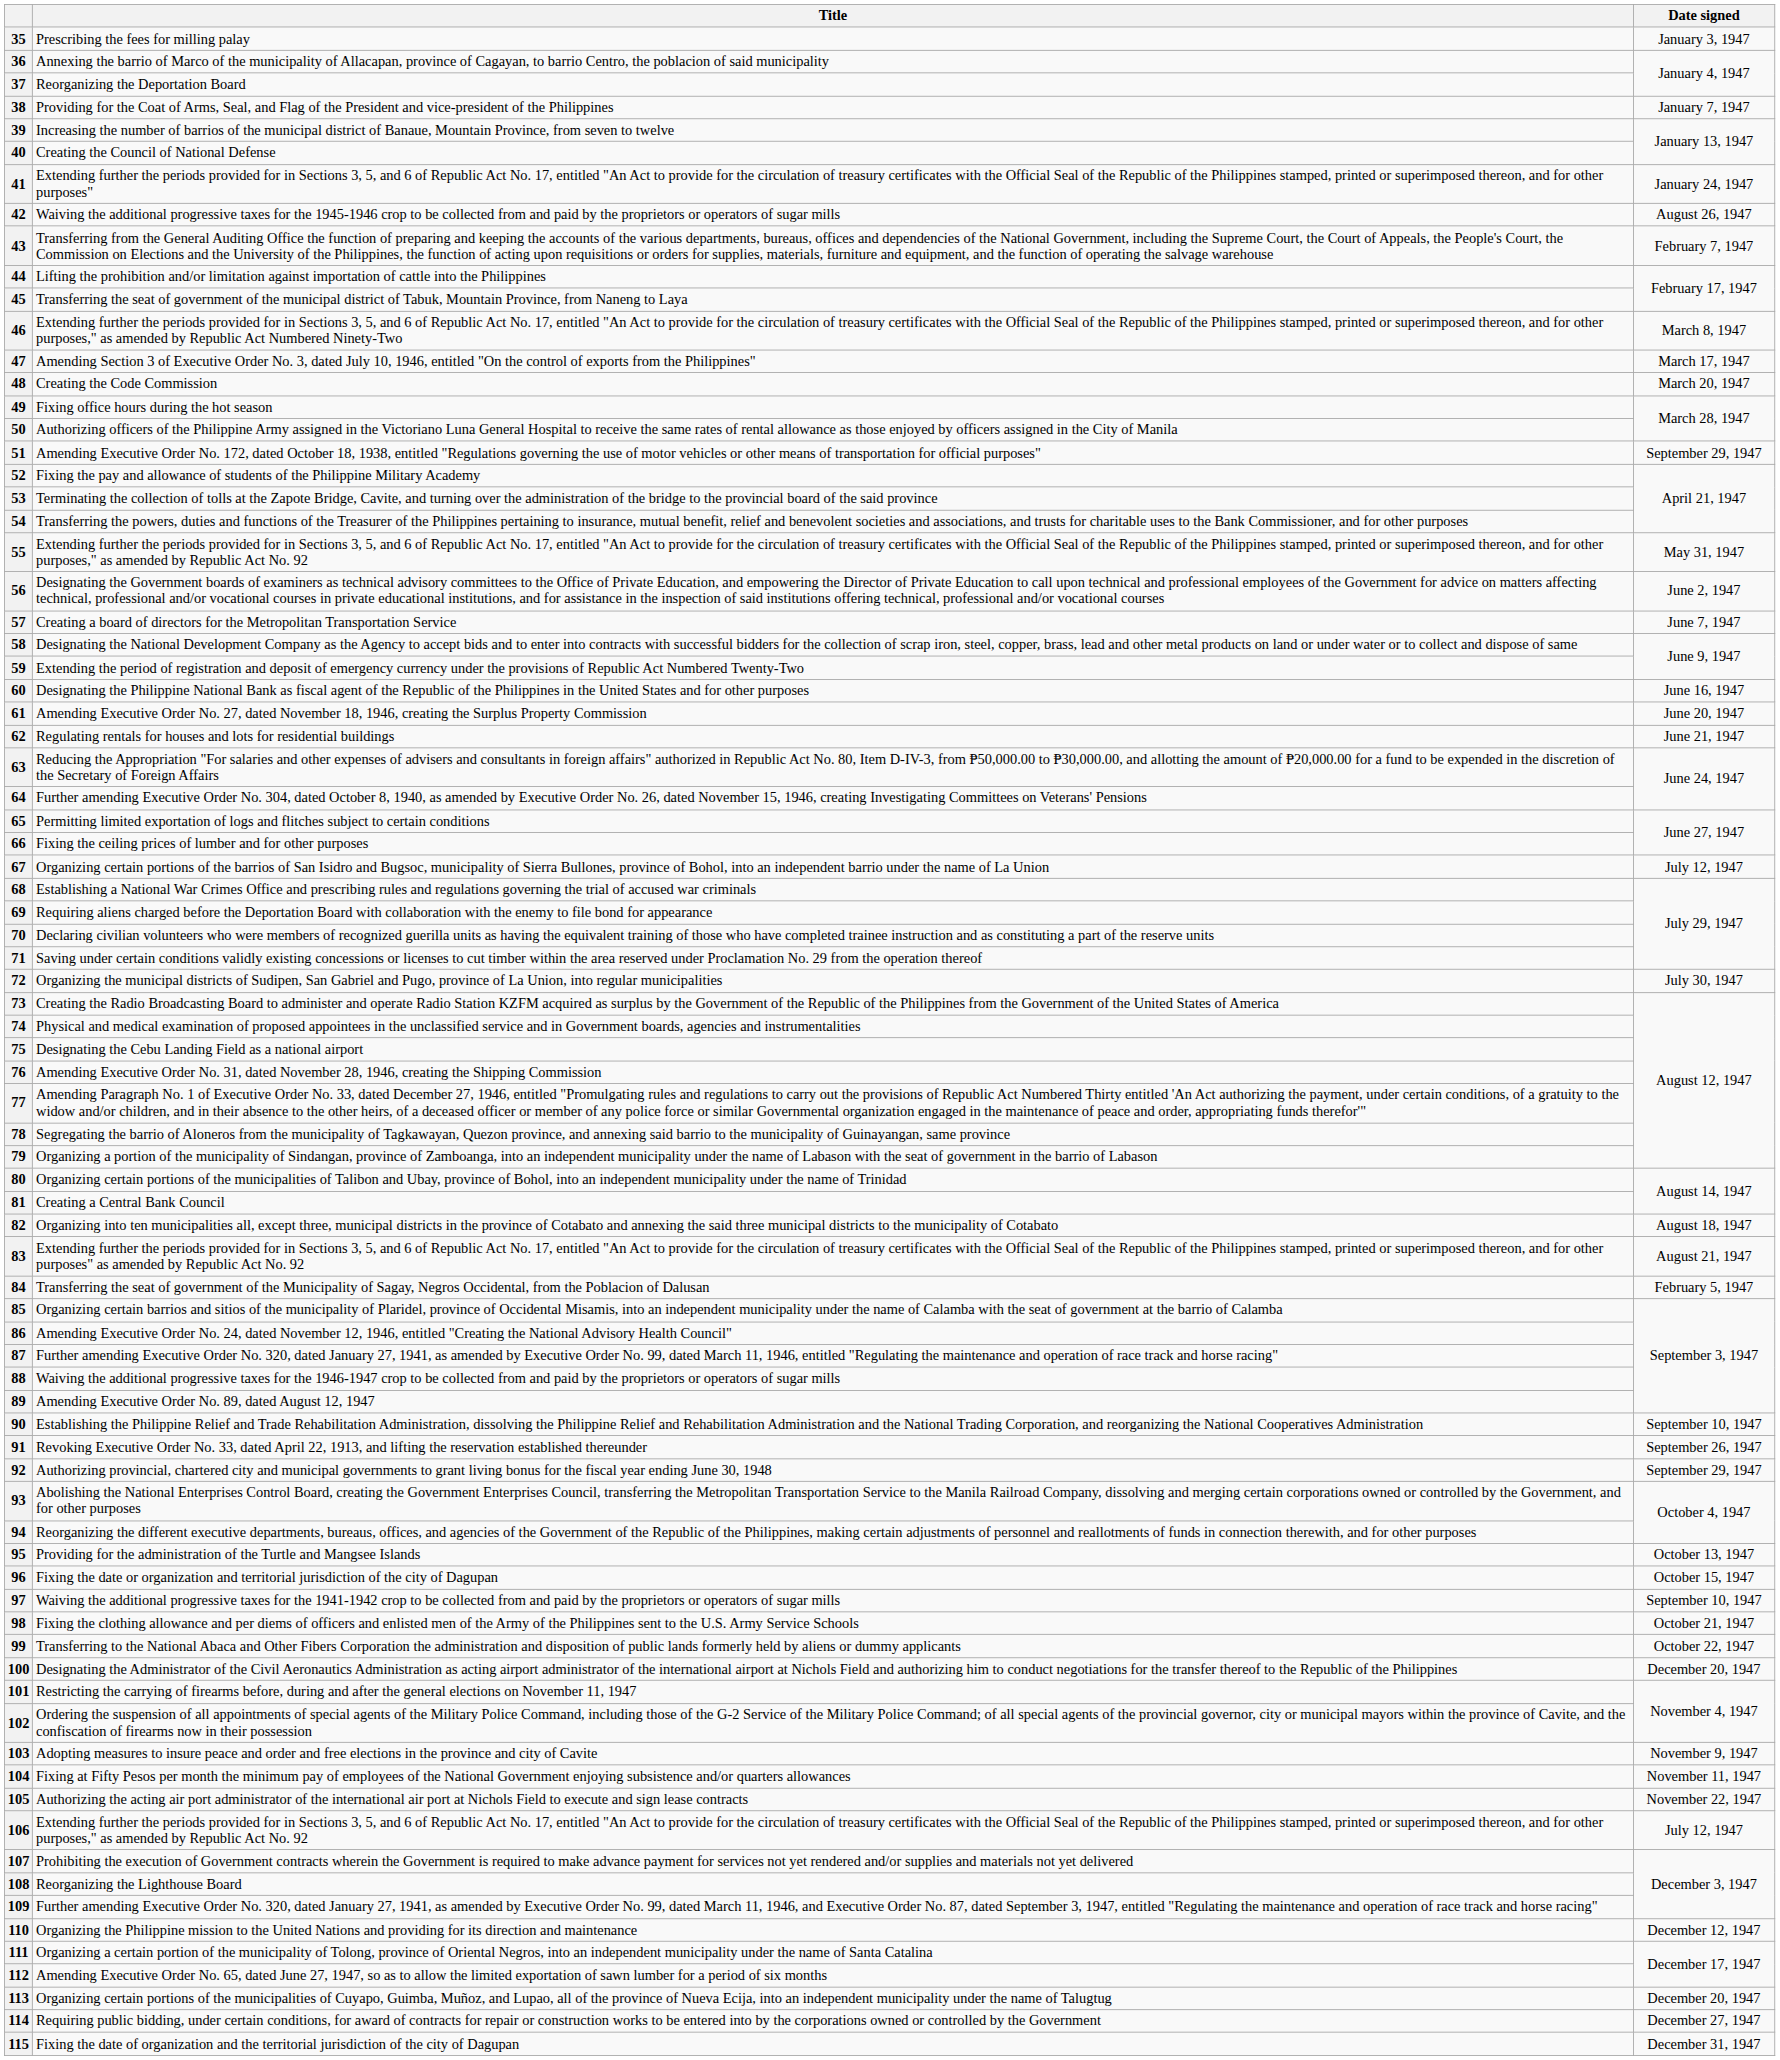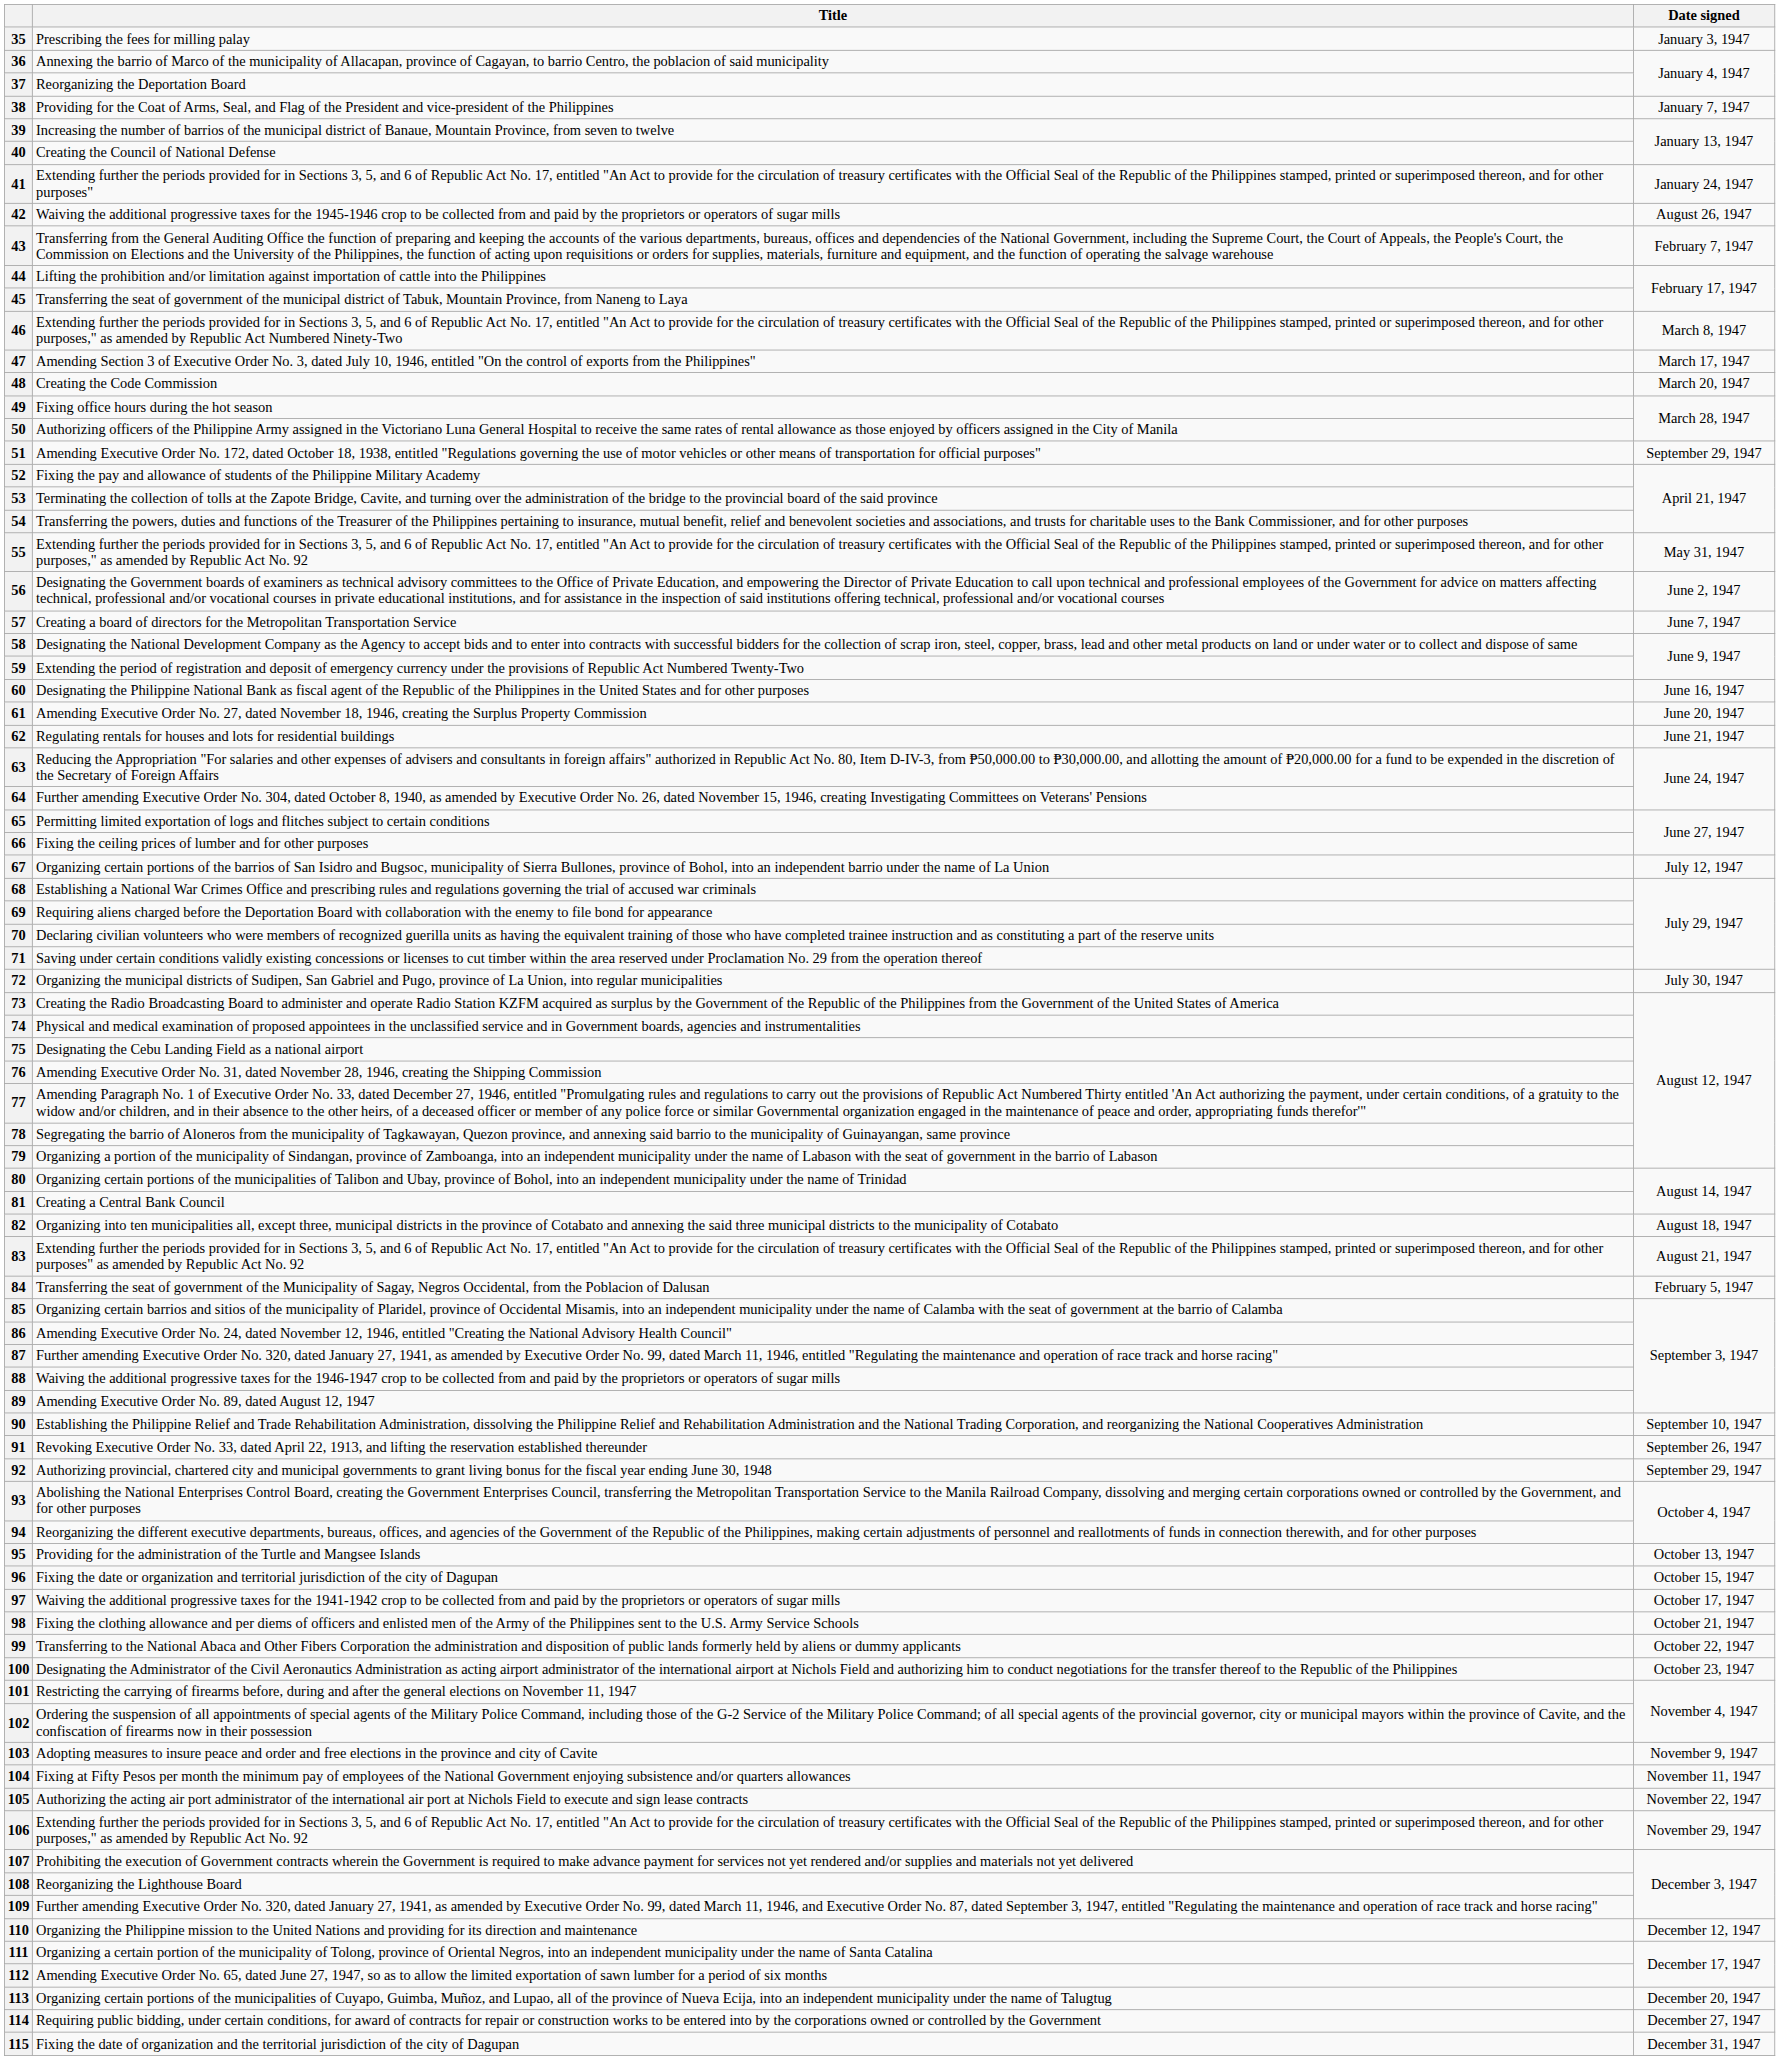97 | Date signed: September 10, 1947 -> October 17, 1947
100 | Date signed: December 20, 1947 -> October 23, 1947
106 | Date signed: July 12, 1947 -> November 29, 1947
